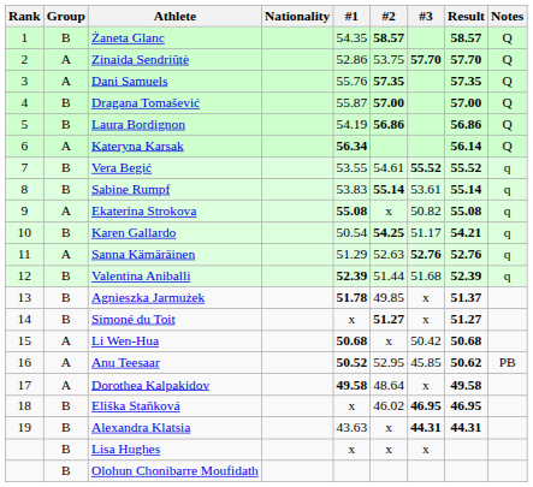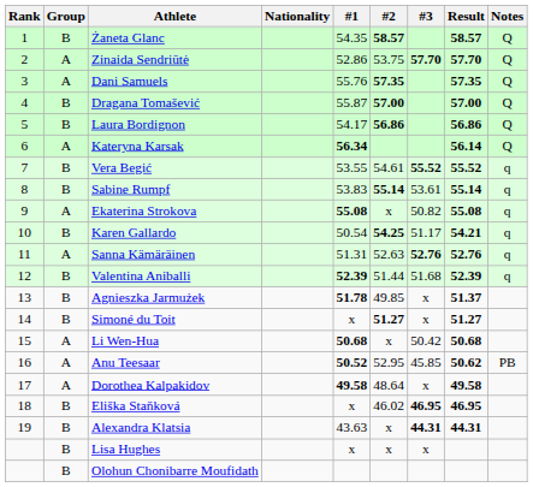Laura Bordignon | #1: 54.19 -> 54.17
Sanna Kämäräinen | #1: 51.29 -> 51.31
